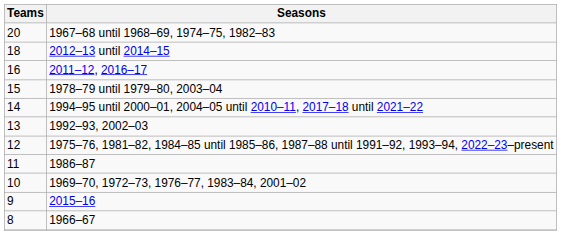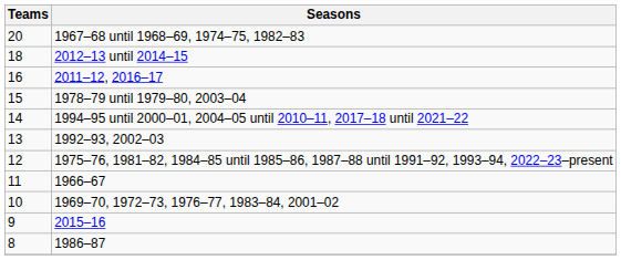11 | Seasons: 1986–87 -> 1966–67
8 | Seasons: 1966–67 -> 1986–87
